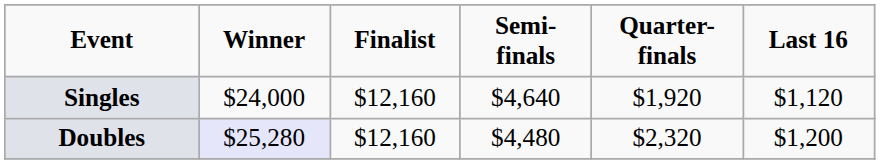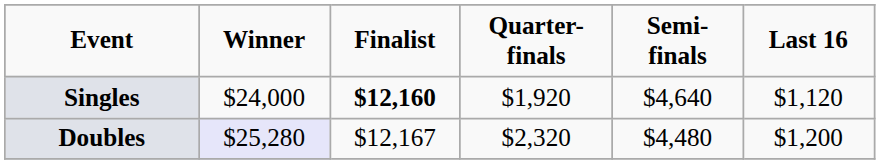columns swapped: Semi-finals <-> Quarter-finals
Singles | Finalist: normal -> bold
Doubles | Finalist: $12,160 -> $12,167
